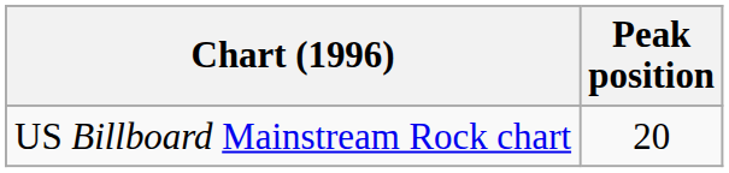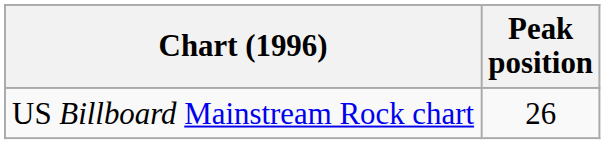US Billboard Mainstream Rock chart | Peak position: 20 -> 26
